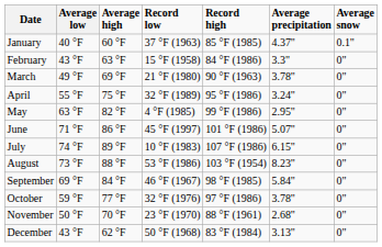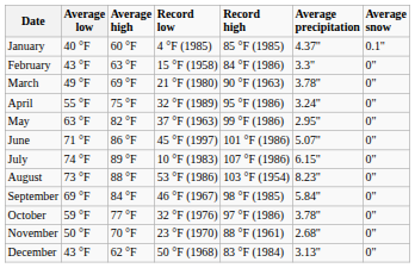January | column 4: 37 °F (1963) -> 4 °F (1985)
May | column 4: 4 °F (1985) -> 37 °F (1963)
